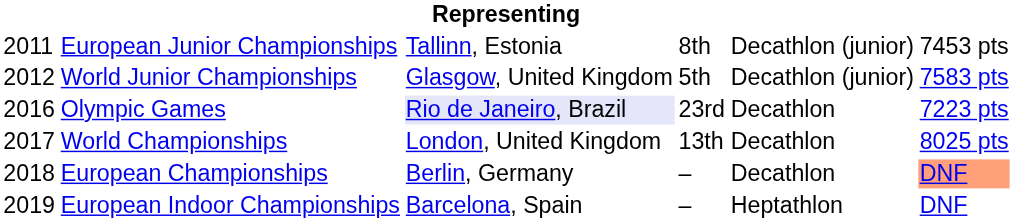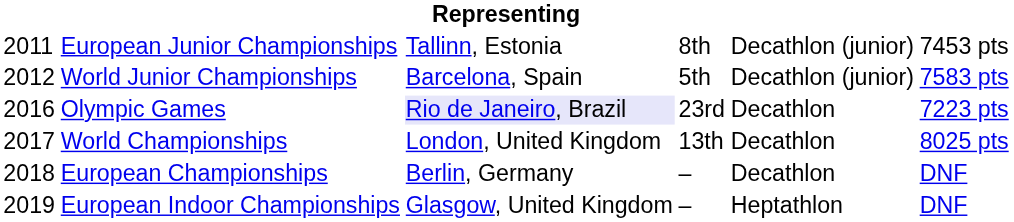World Junior Championships | column 3: Glasgow, United Kingdom -> Barcelona, Spain
European Championships | column 6: lightsalmon background -> no background
European Indoor Championships | column 3: Barcelona, Spain -> Glasgow, United Kingdom
